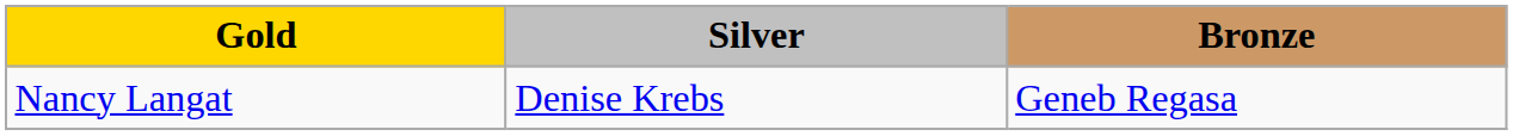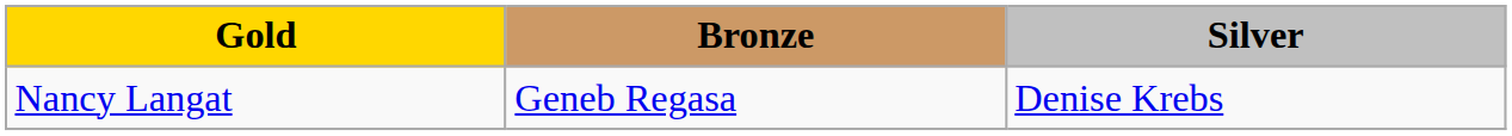columns swapped: Silver <-> Bronze
